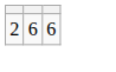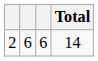+ column: Total | 14
